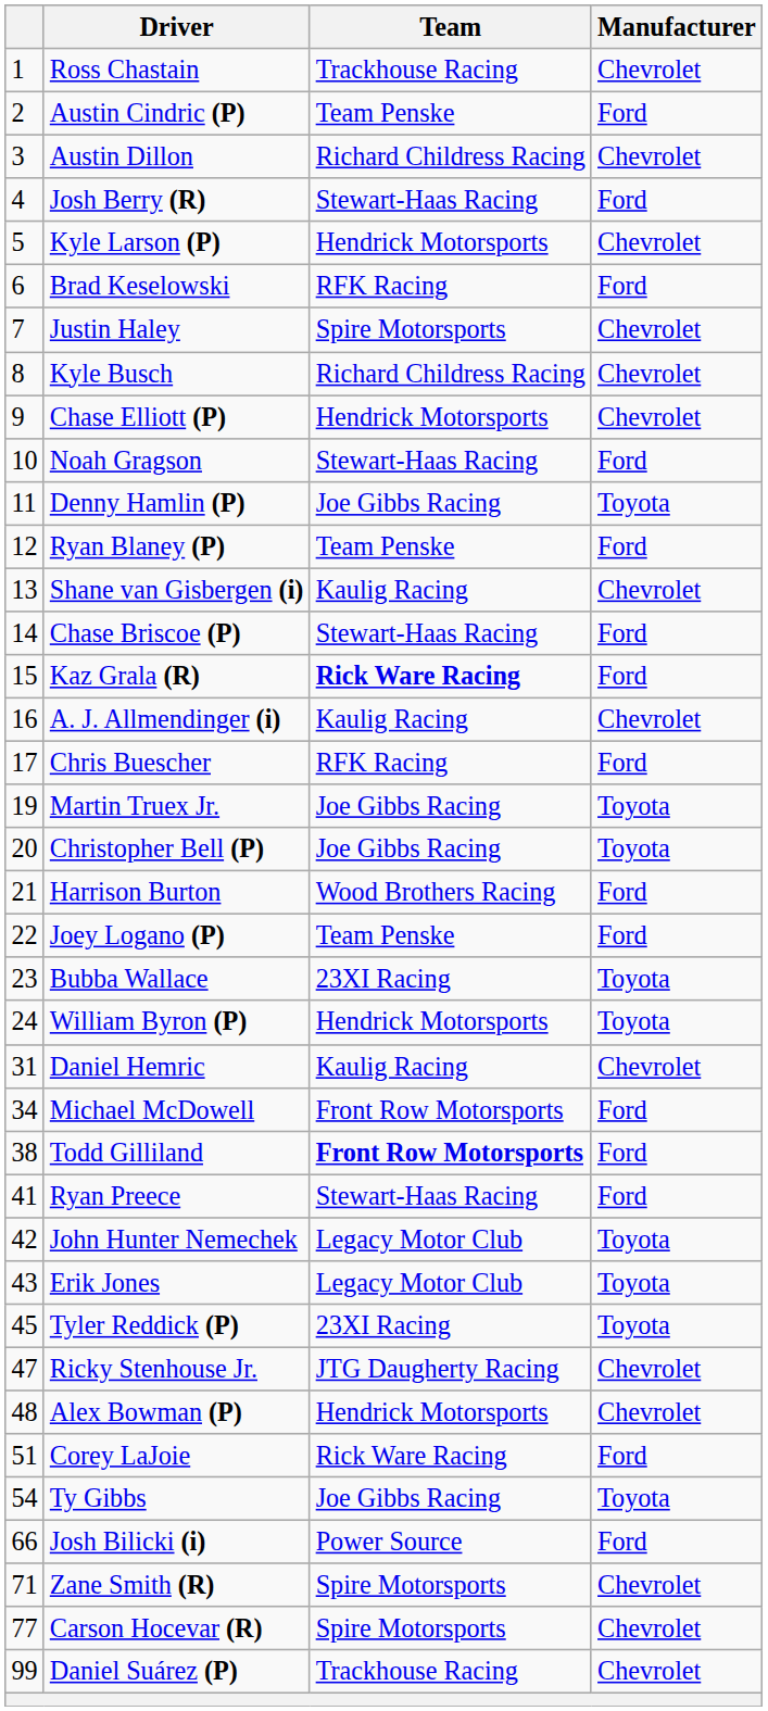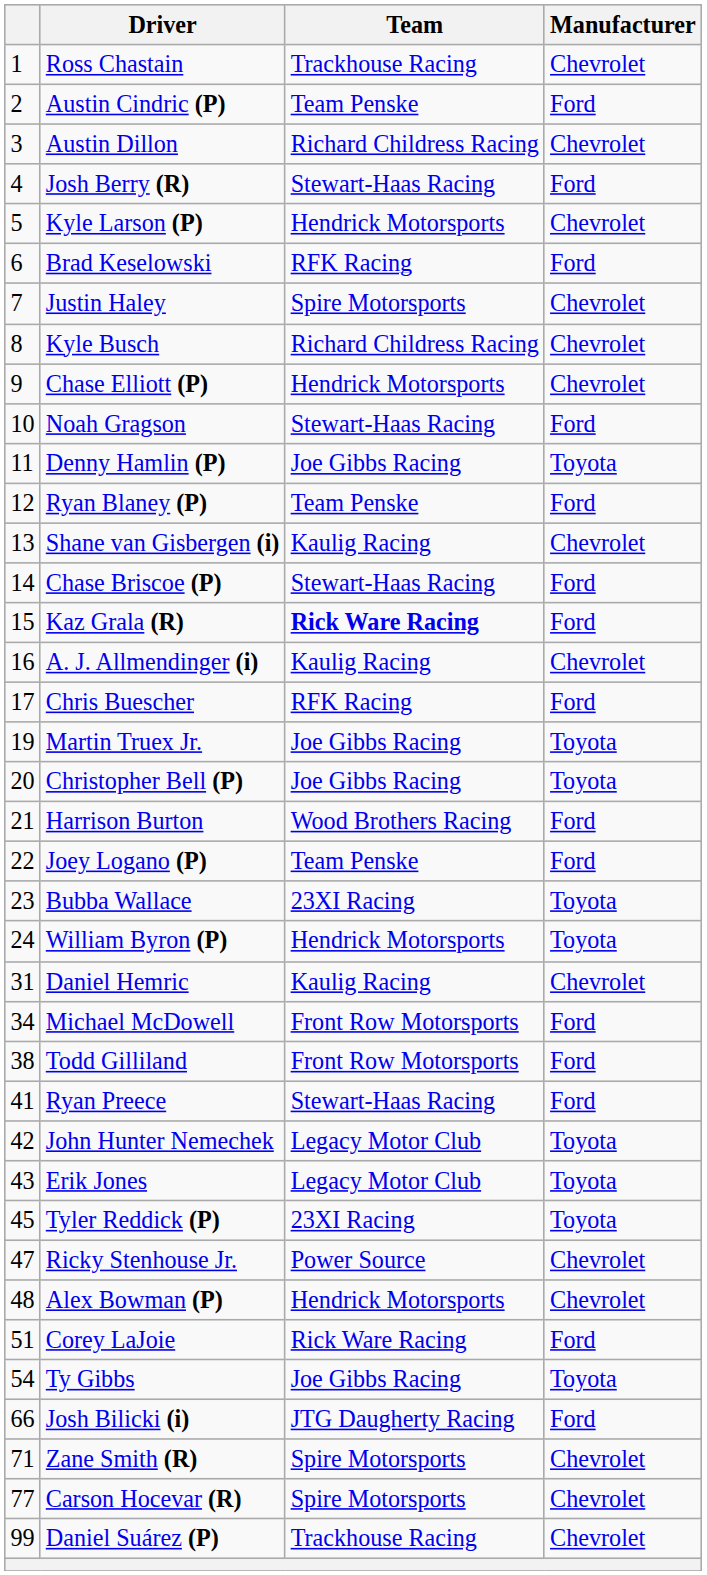Todd Gilliland | Team: bold -> normal
Ricky Stenhouse Jr. | Team: JTG Daugherty Racing -> Power Source
Josh Bilicki (i) | Team: Power Source -> JTG Daugherty Racing
